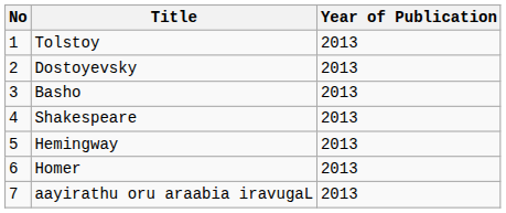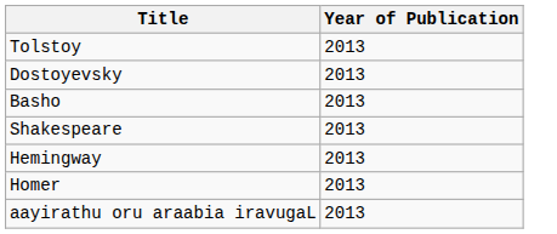- column: No | 1 | 2 | 3 | 4 | 5 | 6 | 7
